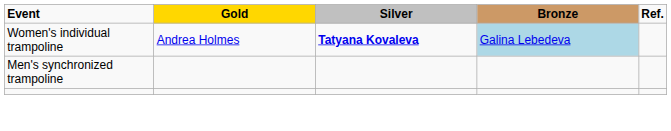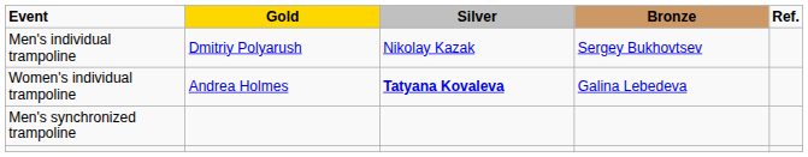+ row: Men's individual trampoline | Dmitriy Polyarush | Nikolay Kazak | Sergey Bukhovtsev
Women's individual trampoline | Bronze: lightblue background -> no background
